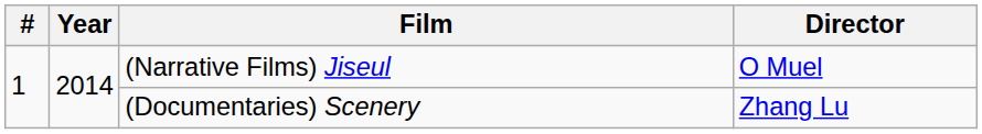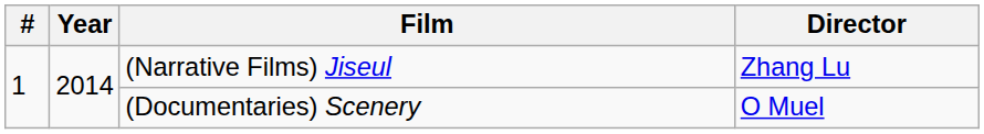(Narrative Films) Jiseul | Director: O Muel -> Zhang Lu
(Documentaries) Scenery | Director: Zhang Lu -> O Muel
